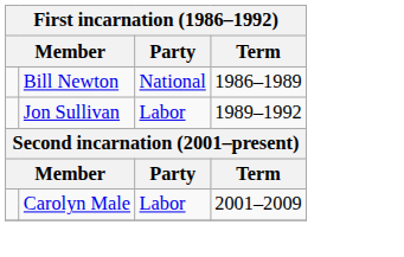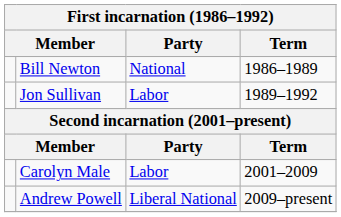+ row: Andrew Powell | Liberal National | 2009–present
